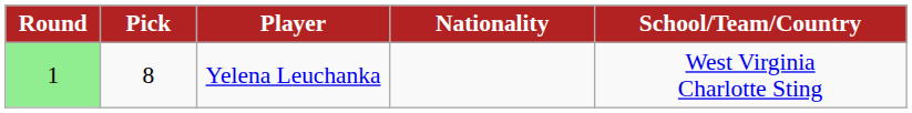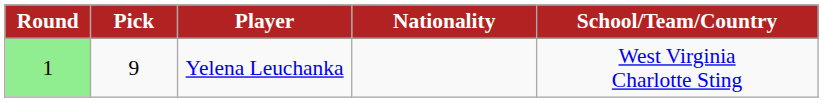Yelena Leuchanka | Pick: 8 -> 9
